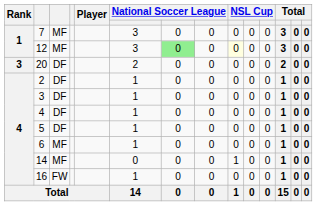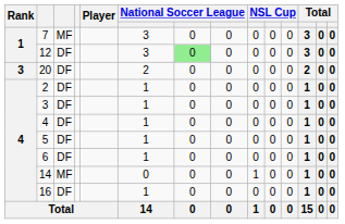12 | column 3: MF -> DF
12 | column 9: lightyellow background -> no background
6 | column 3: MF -> DF
16 | column 3: FW -> DF
